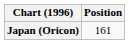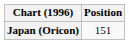Japan (Oricon) | Position: 161 -> 151
